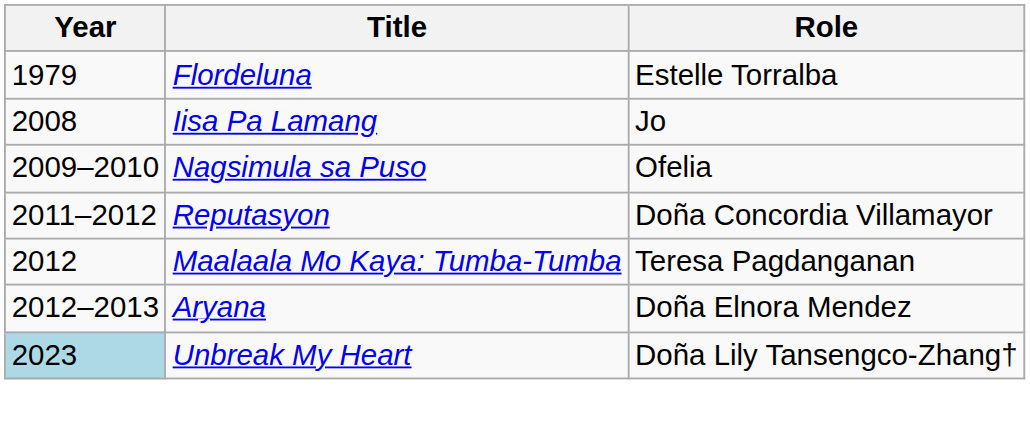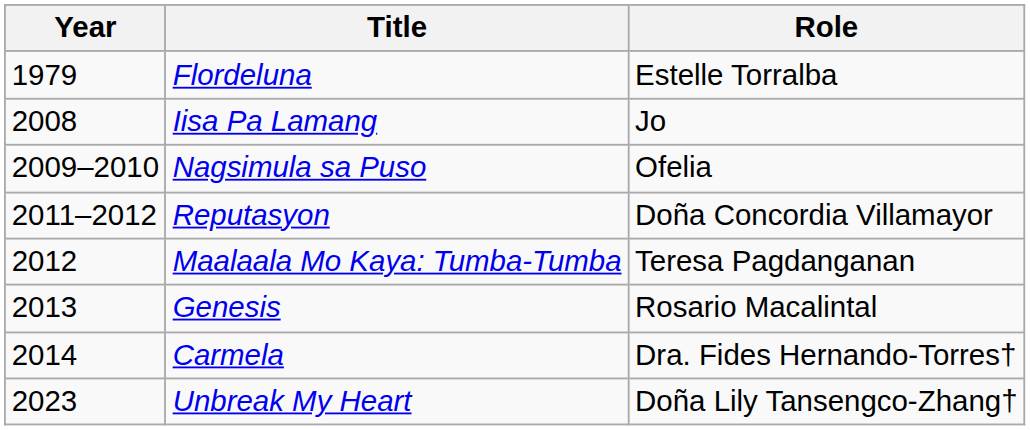- row: 2012–2013 | Aryana | Doña Elnora Mendez
+ row: 2013 | Genesis | Rosario Macalintal
+ row: 2014 | Carmela | Dra. Fides Hernando-Torres†
Unbreak My Heart | Year: lightblue background -> no background
